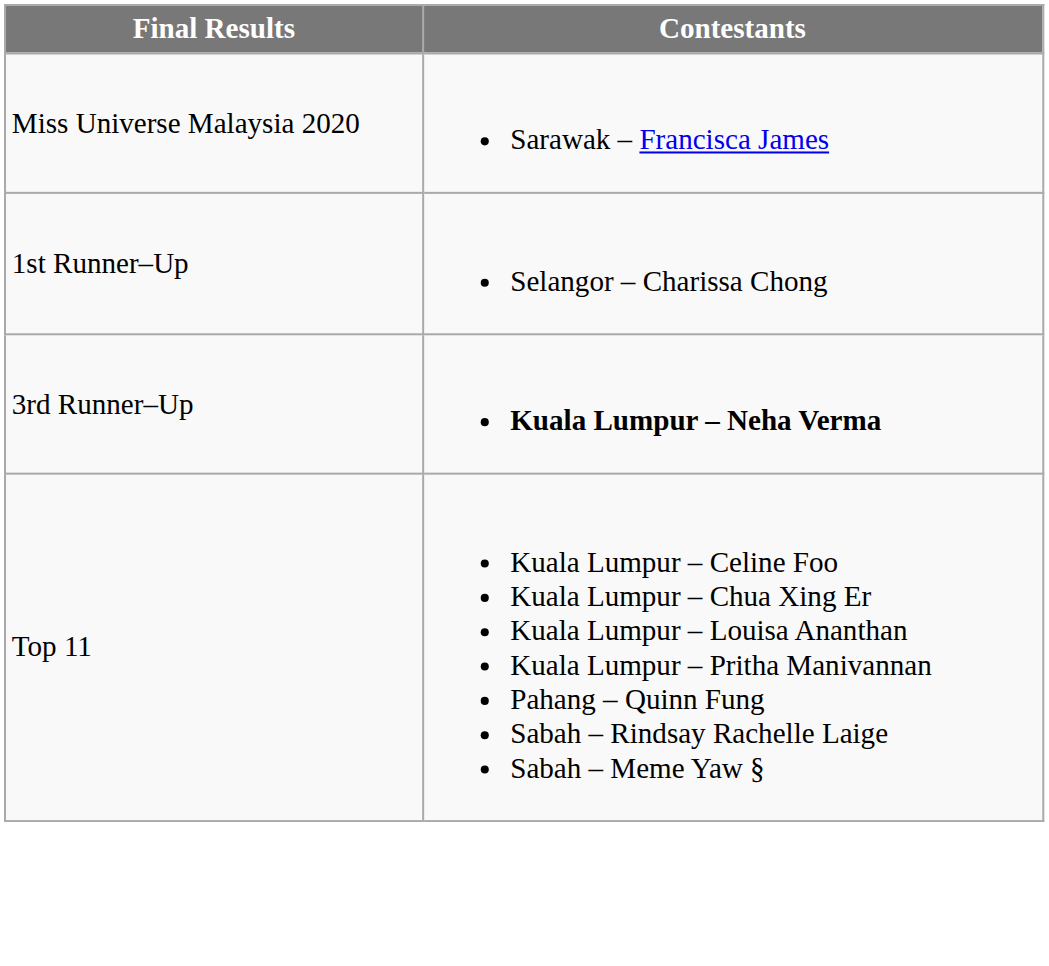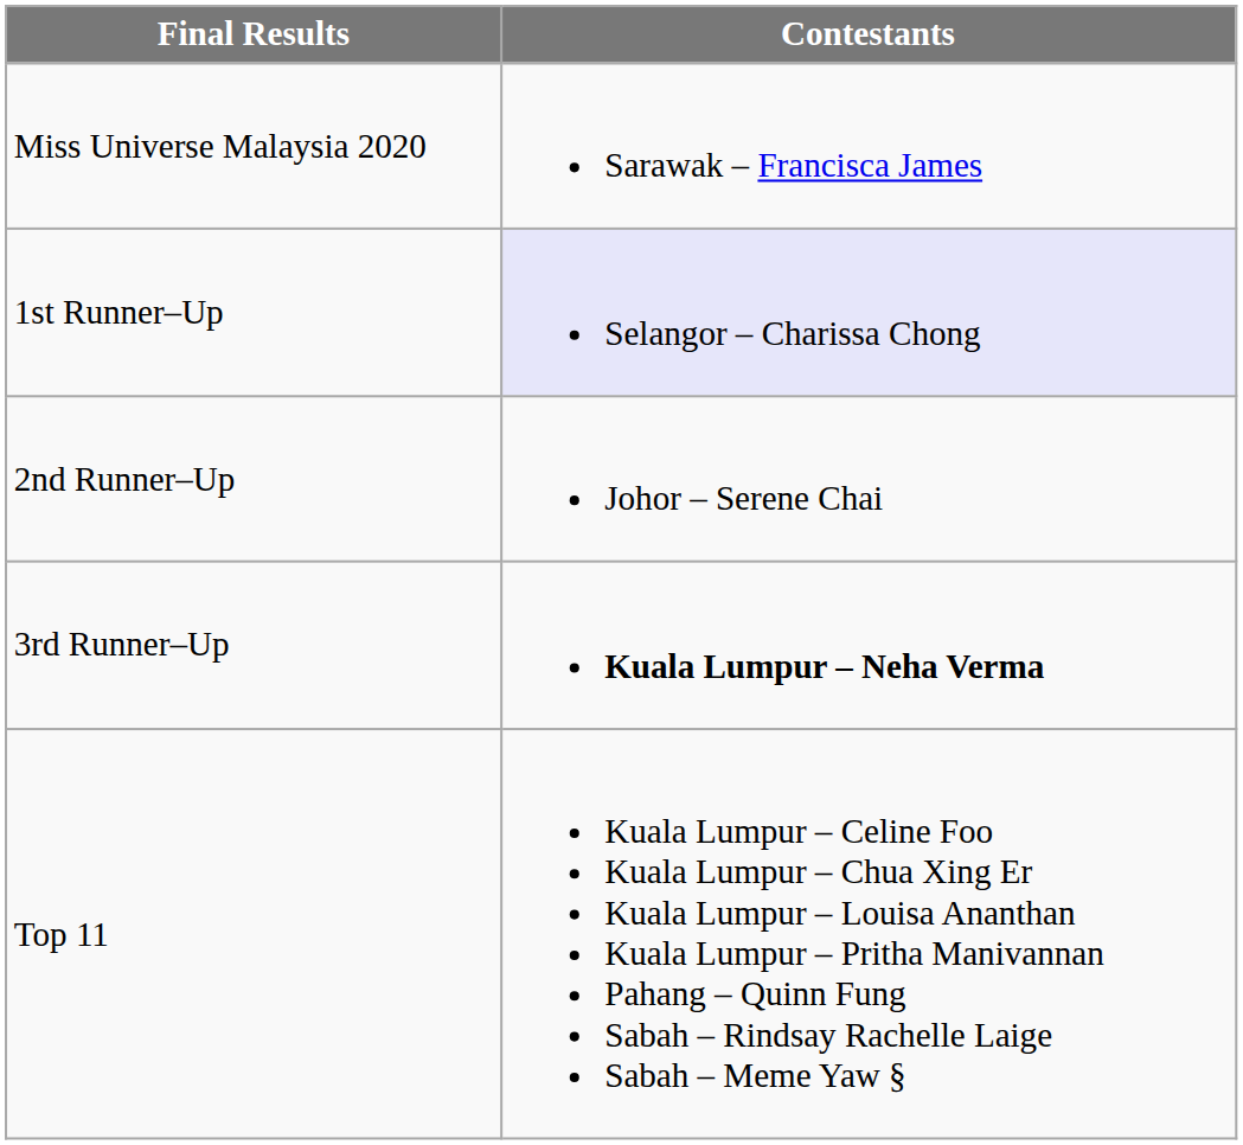1st Runner–Up | Contestants: no background -> lavender background
+ row: 2nd Runner–Up | Johor – Serene Chai
